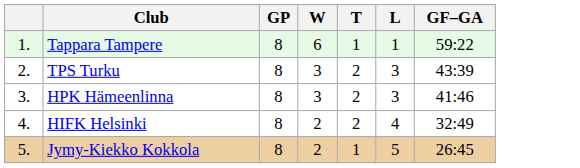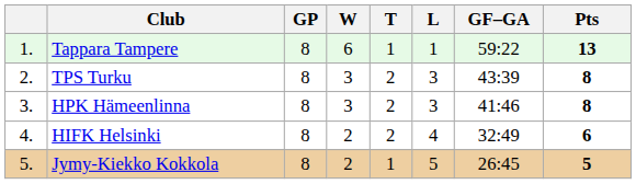+ column: Pts | 13 | 8 | 8 | 6 | 5
